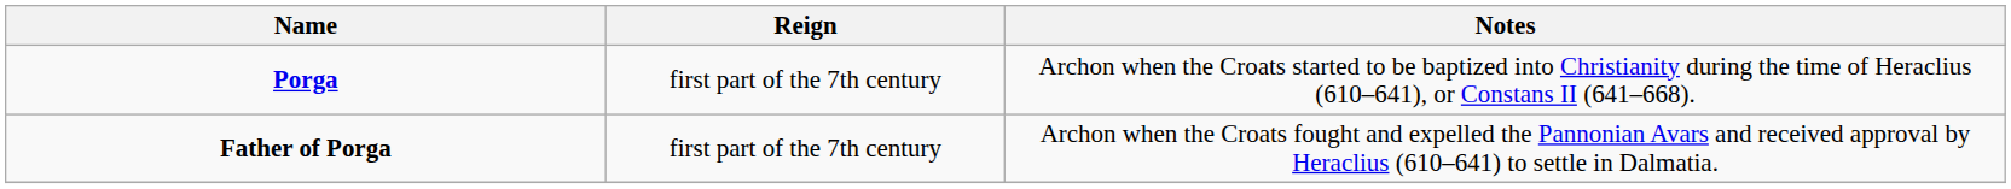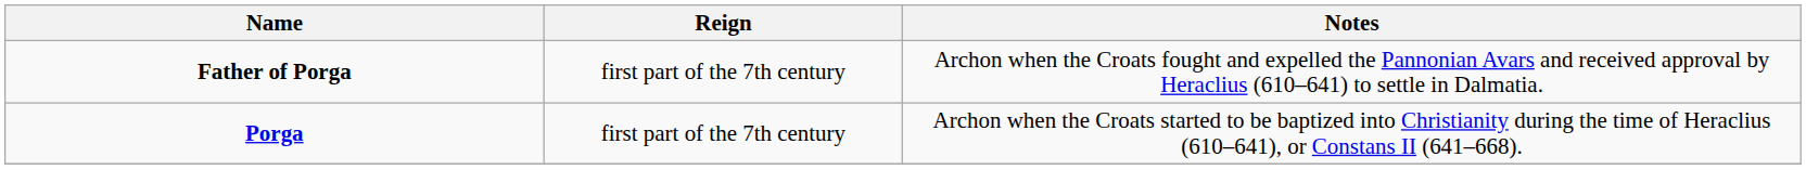rows swapped: Father of Porga <-> Porga
